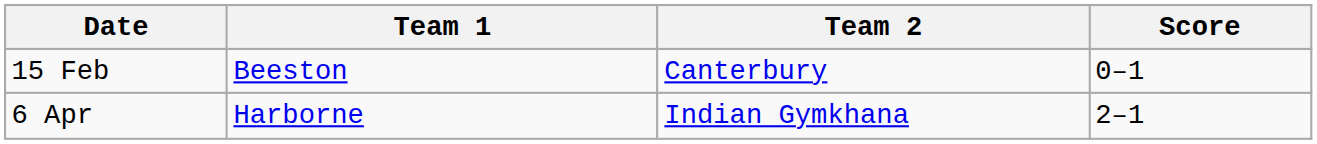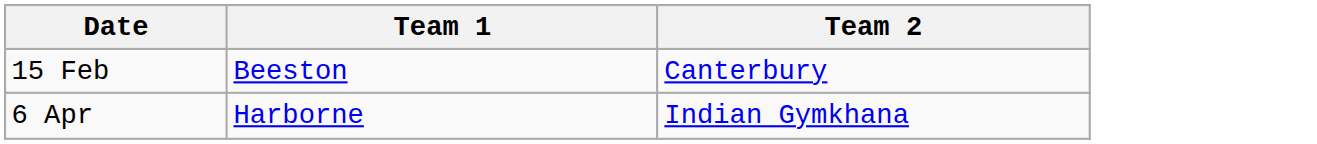- column: Score | 0–1 | 2–1
